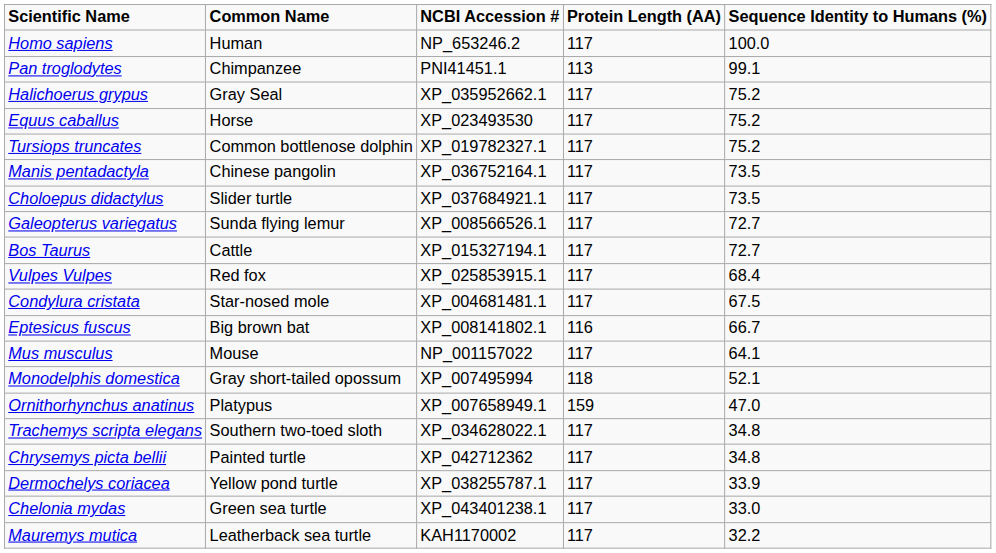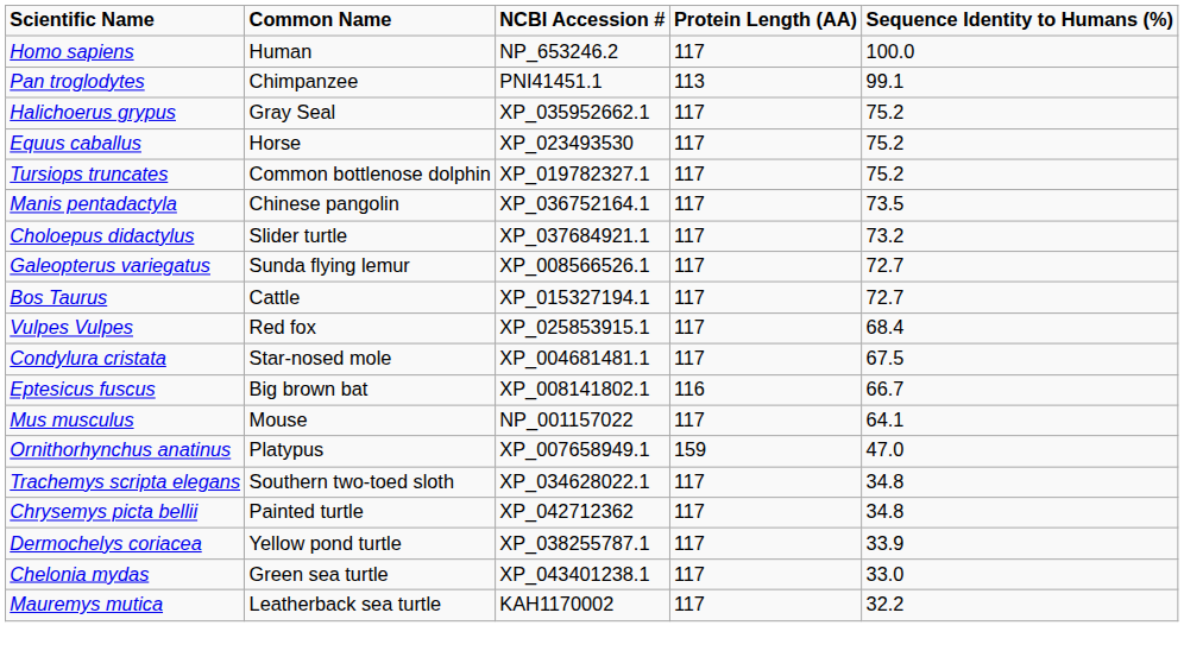Choloepus didactylus | Sequence Identity to Humans (%): 73.5 -> 73.2
- row: Monodelphis domestica | Gray short-tailed opossum | XP_007495994 | 118 | 52.1
